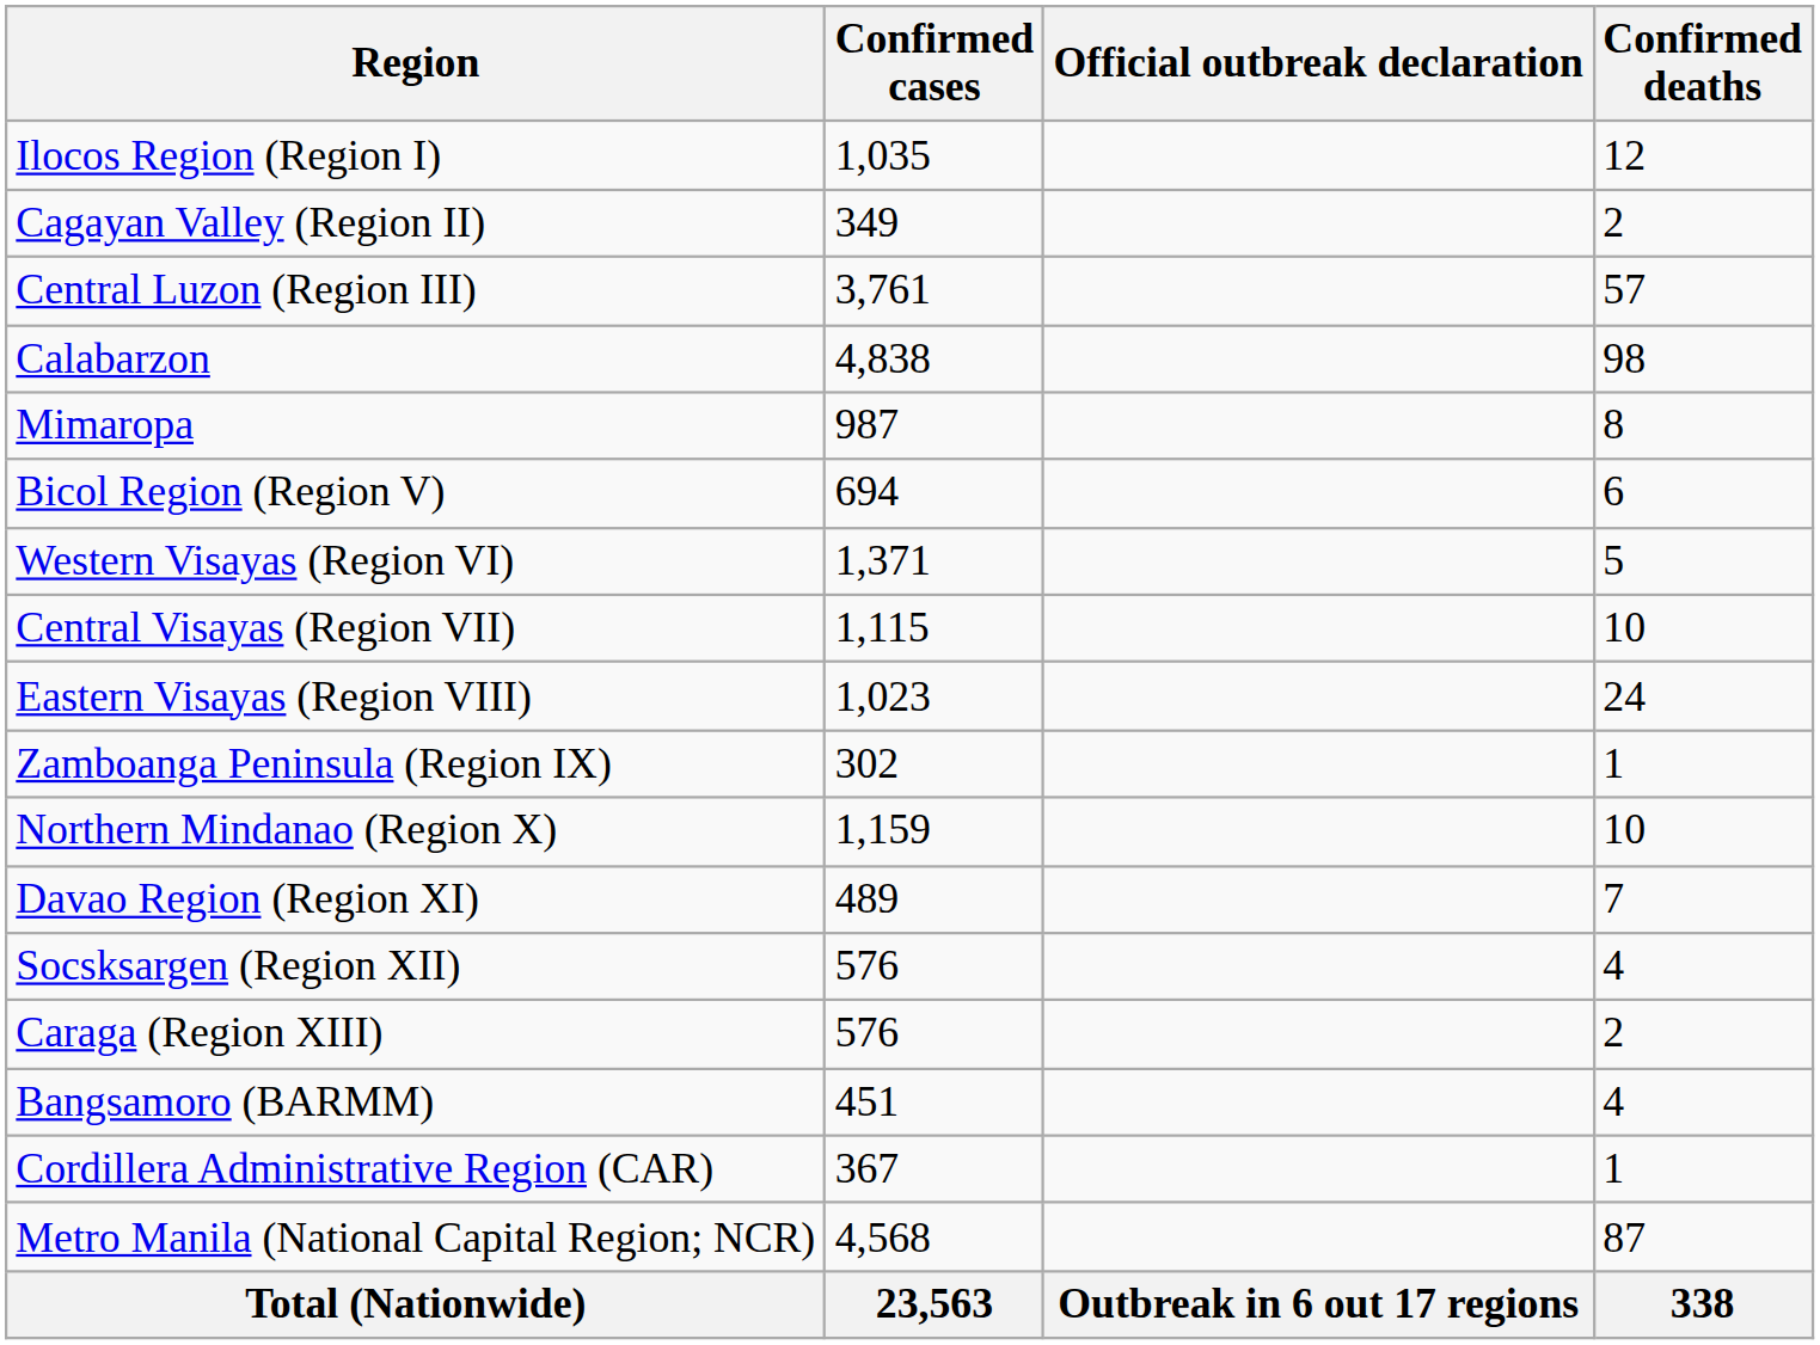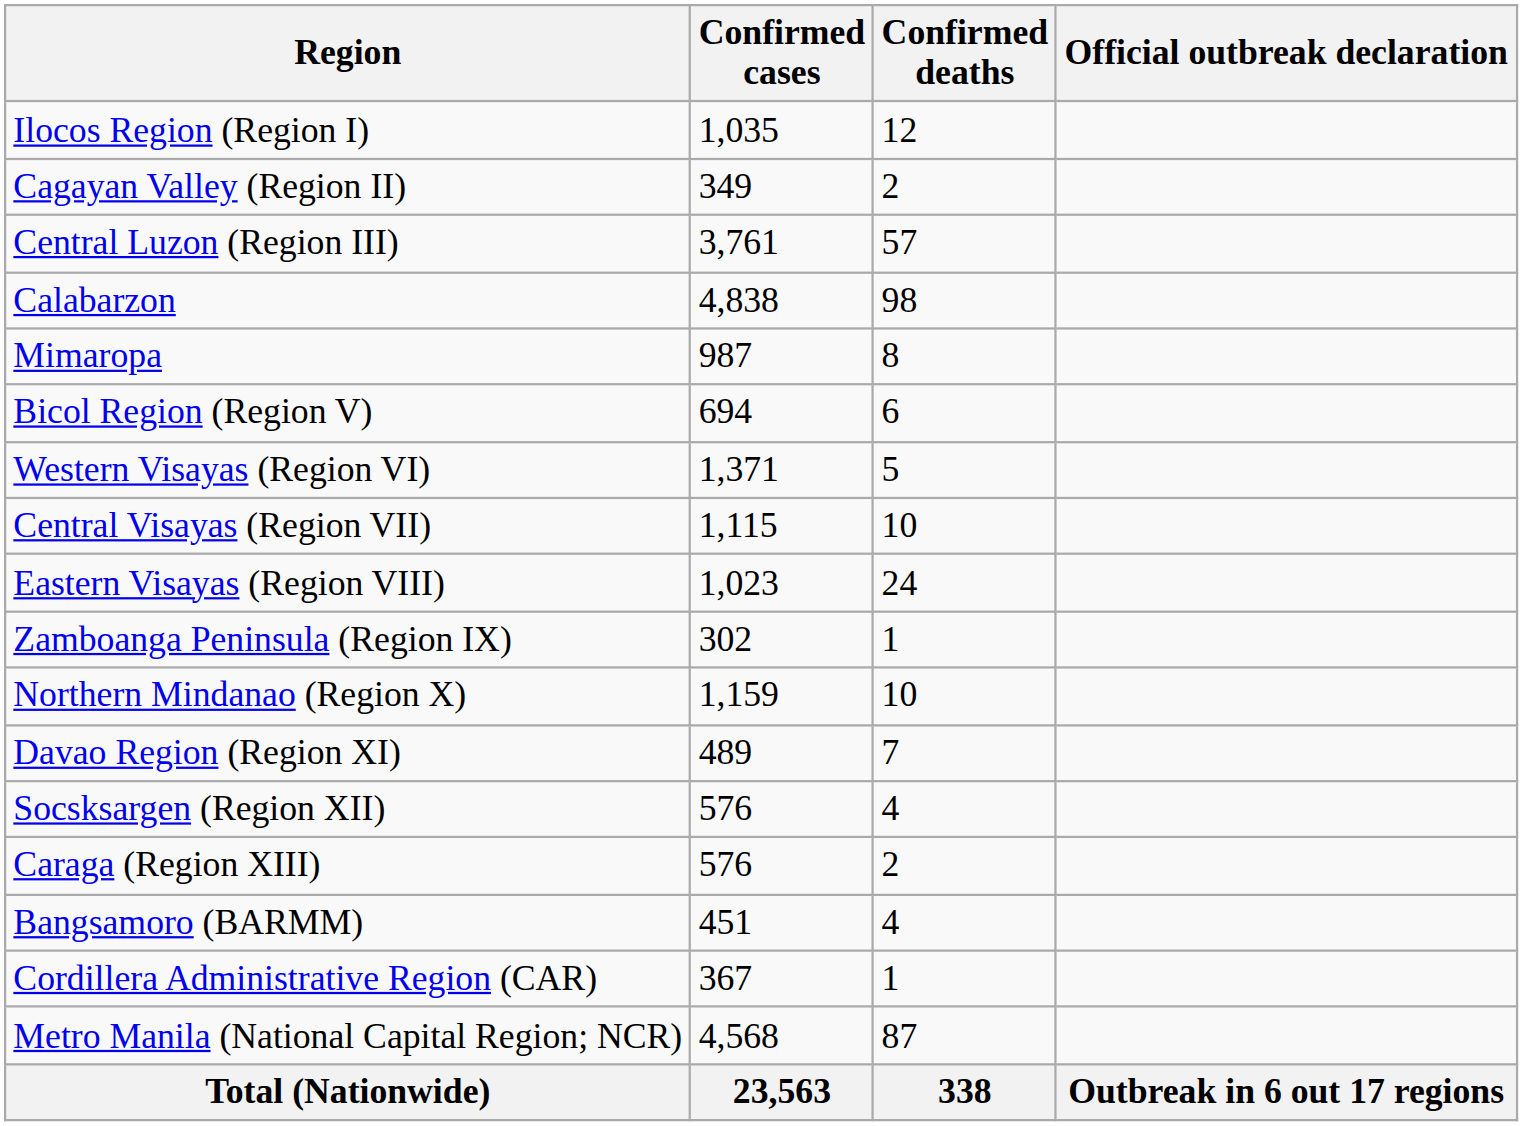columns swapped: Confirmed deaths <-> Official outbreak declaration
